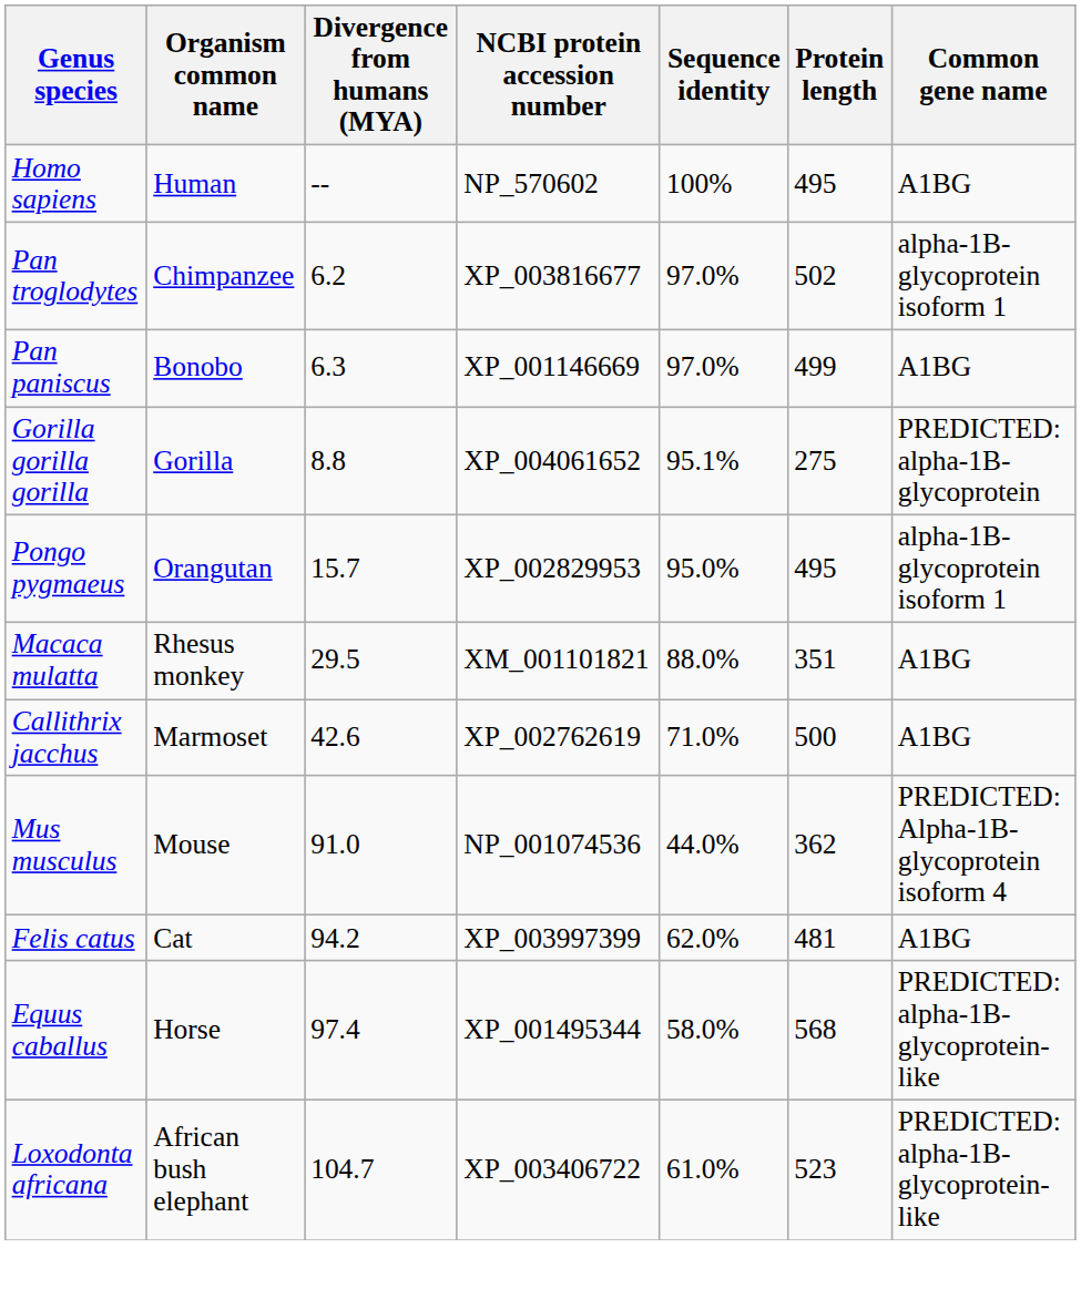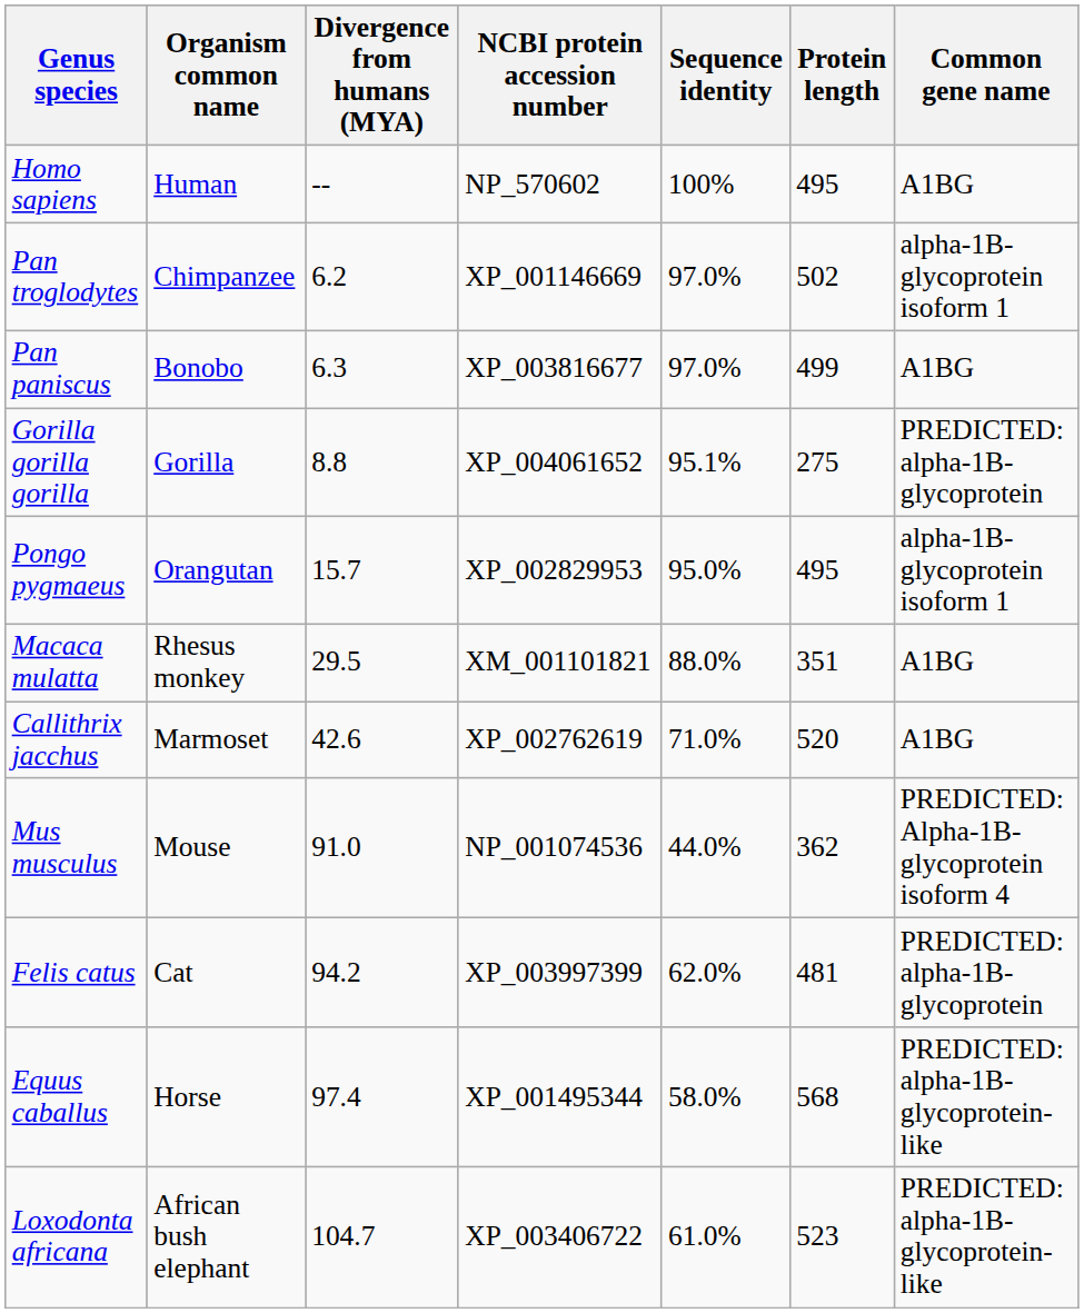Pan troglodytes | NCBI protein accession number: XP_003816677 -> XP_001146669
Pan paniscus | NCBI protein accession number: XP_001146669 -> XP_003816677
Callithrix jacchus | Protein length: 500 -> 520
Felis catus | Common gene name: A1BG -> PREDICTED: alpha-1B-glycoprotein
